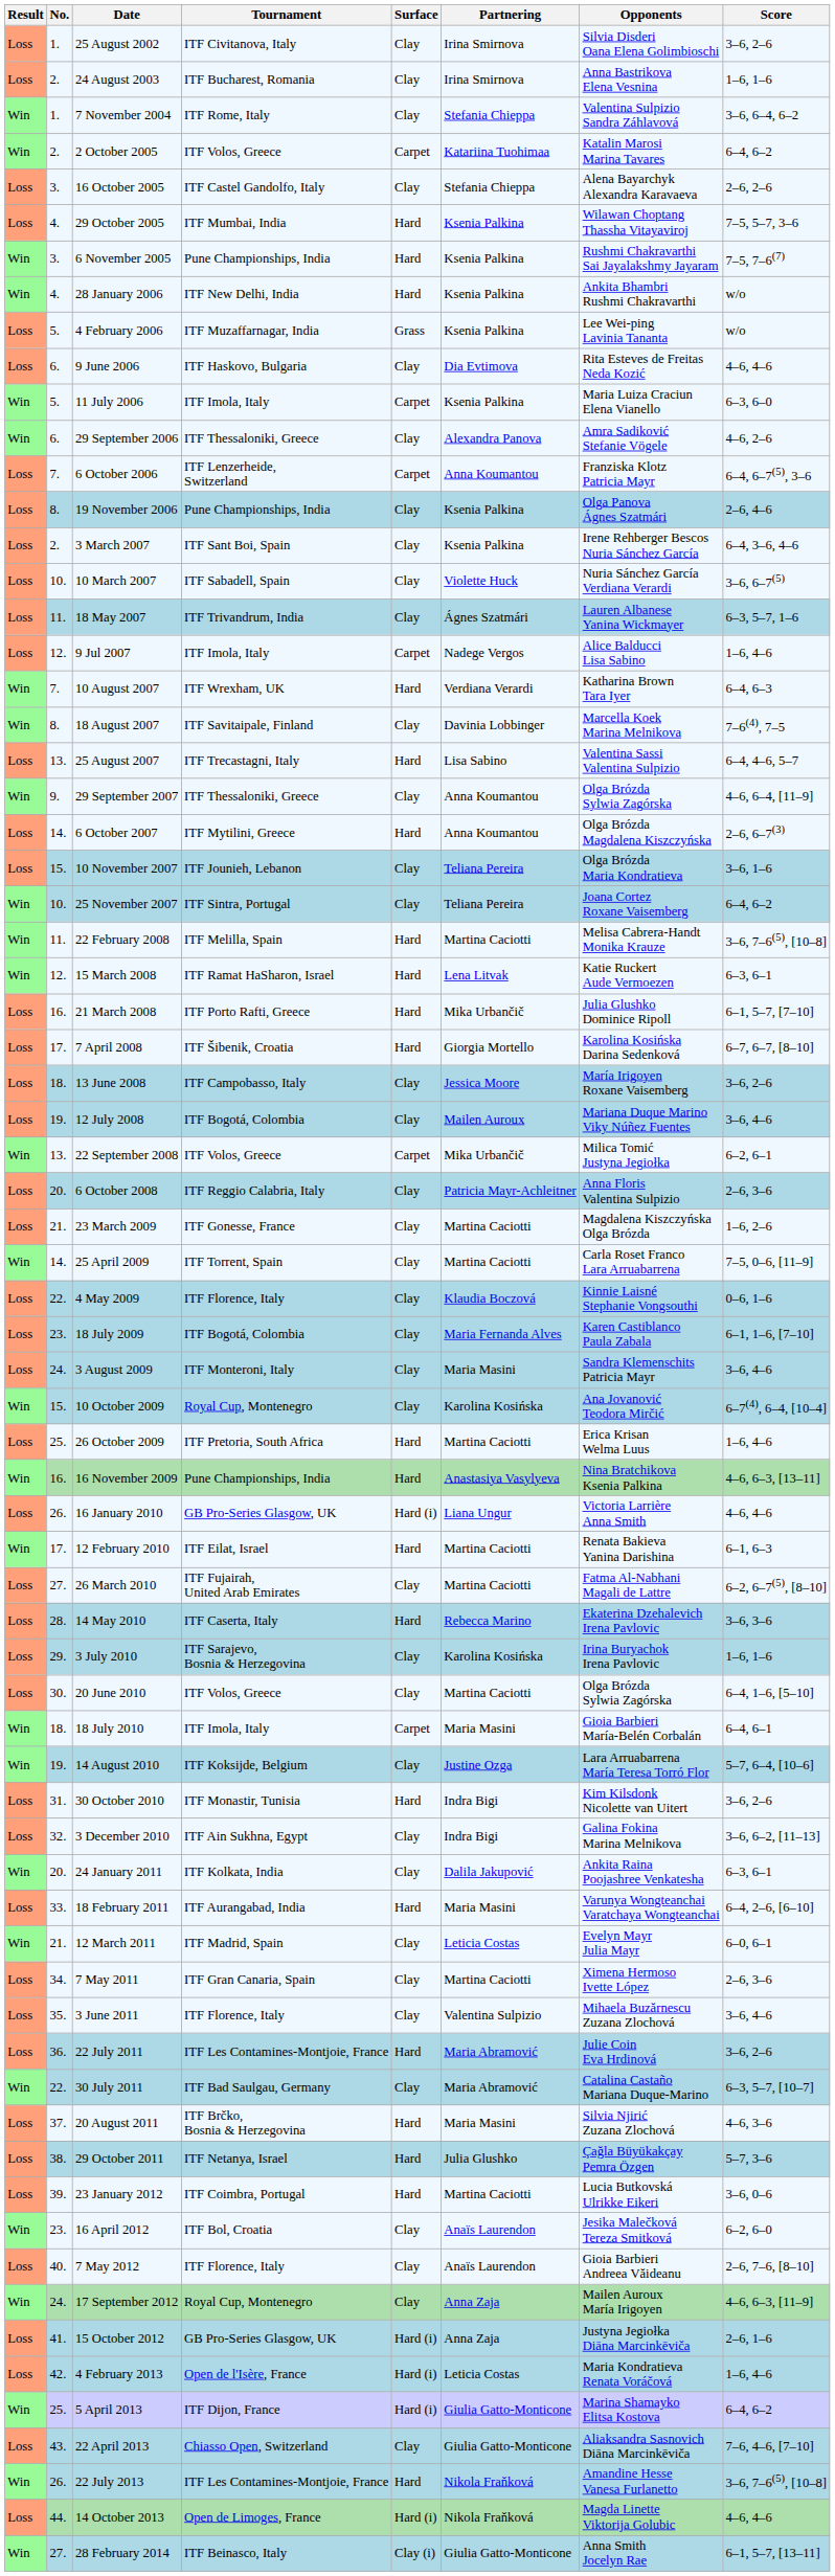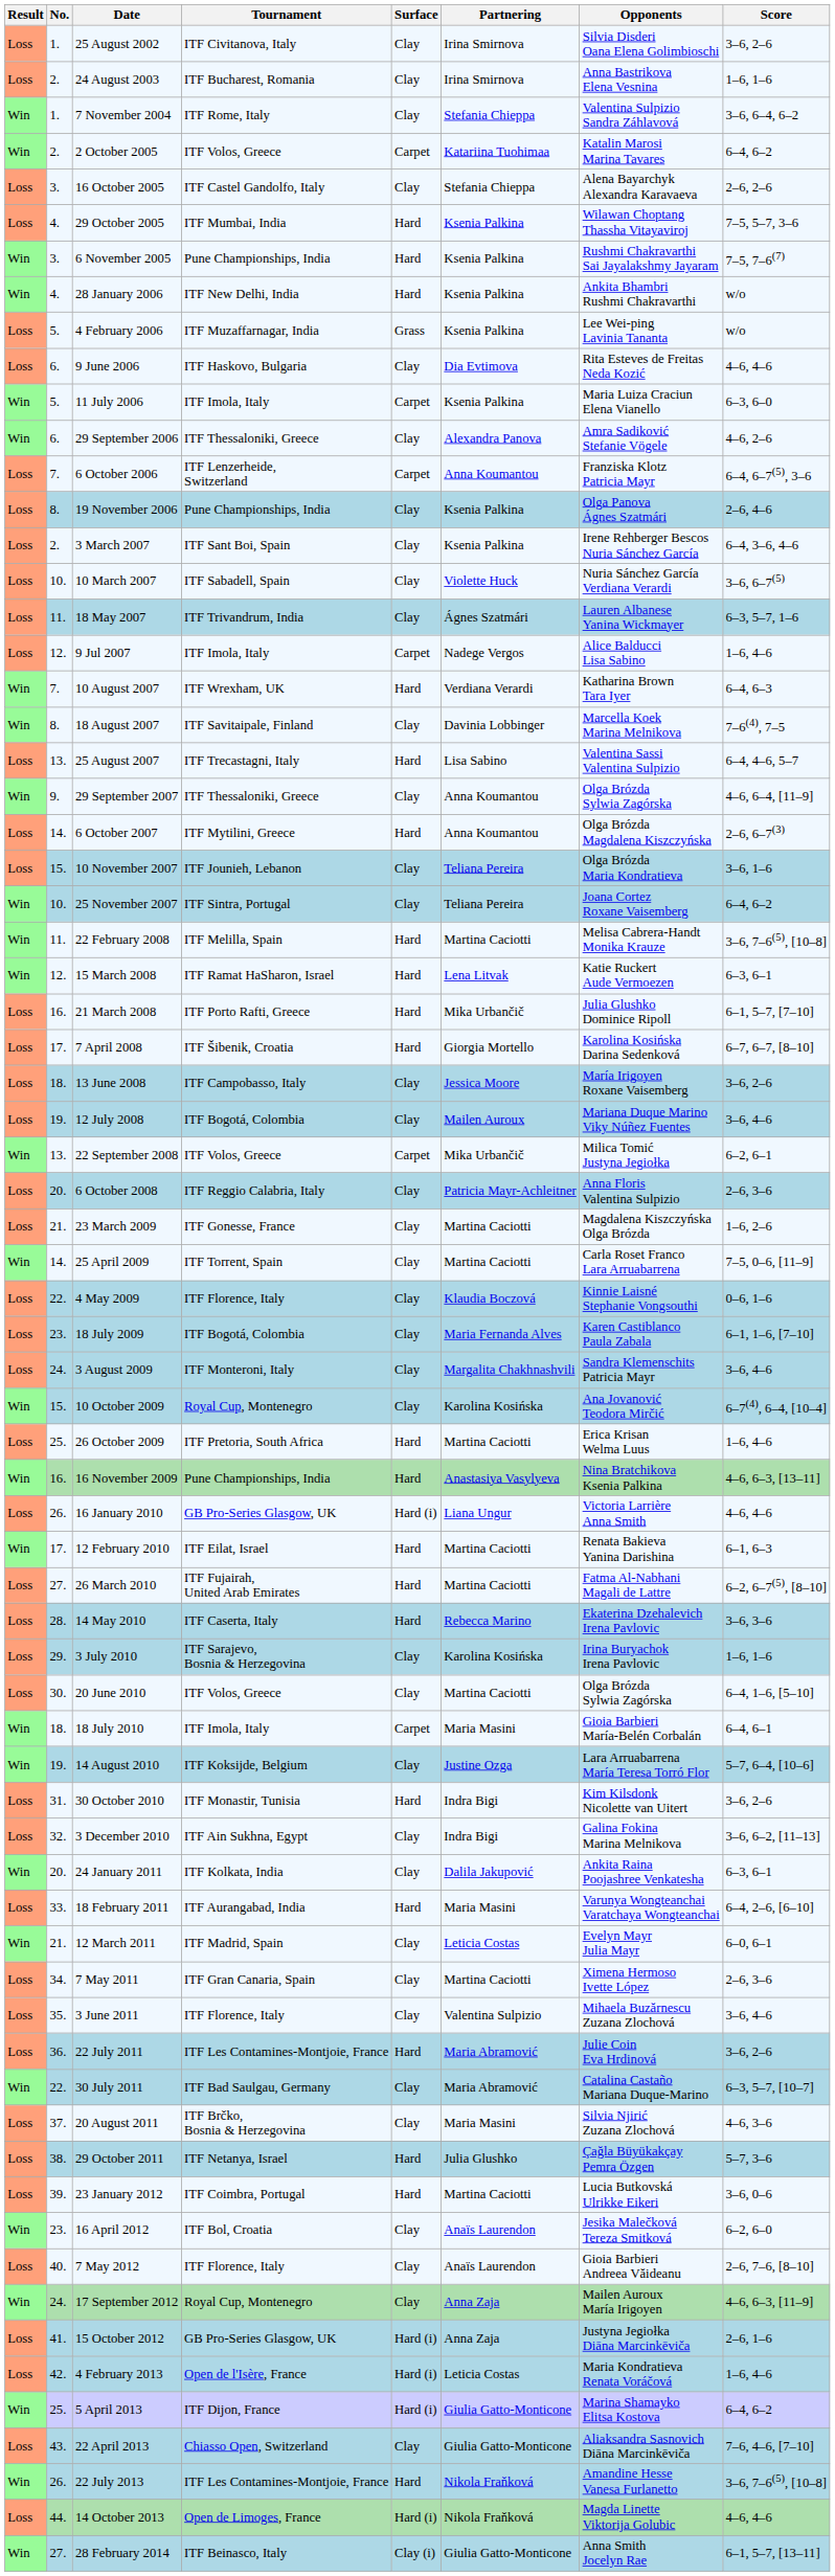3 August 2009 | Partnering: Maria Masini -> Margalita Chakhnashvili
26 March 2010 | Surface: Clay -> Hard
20 August 2011 | Surface: Hard -> Clay
